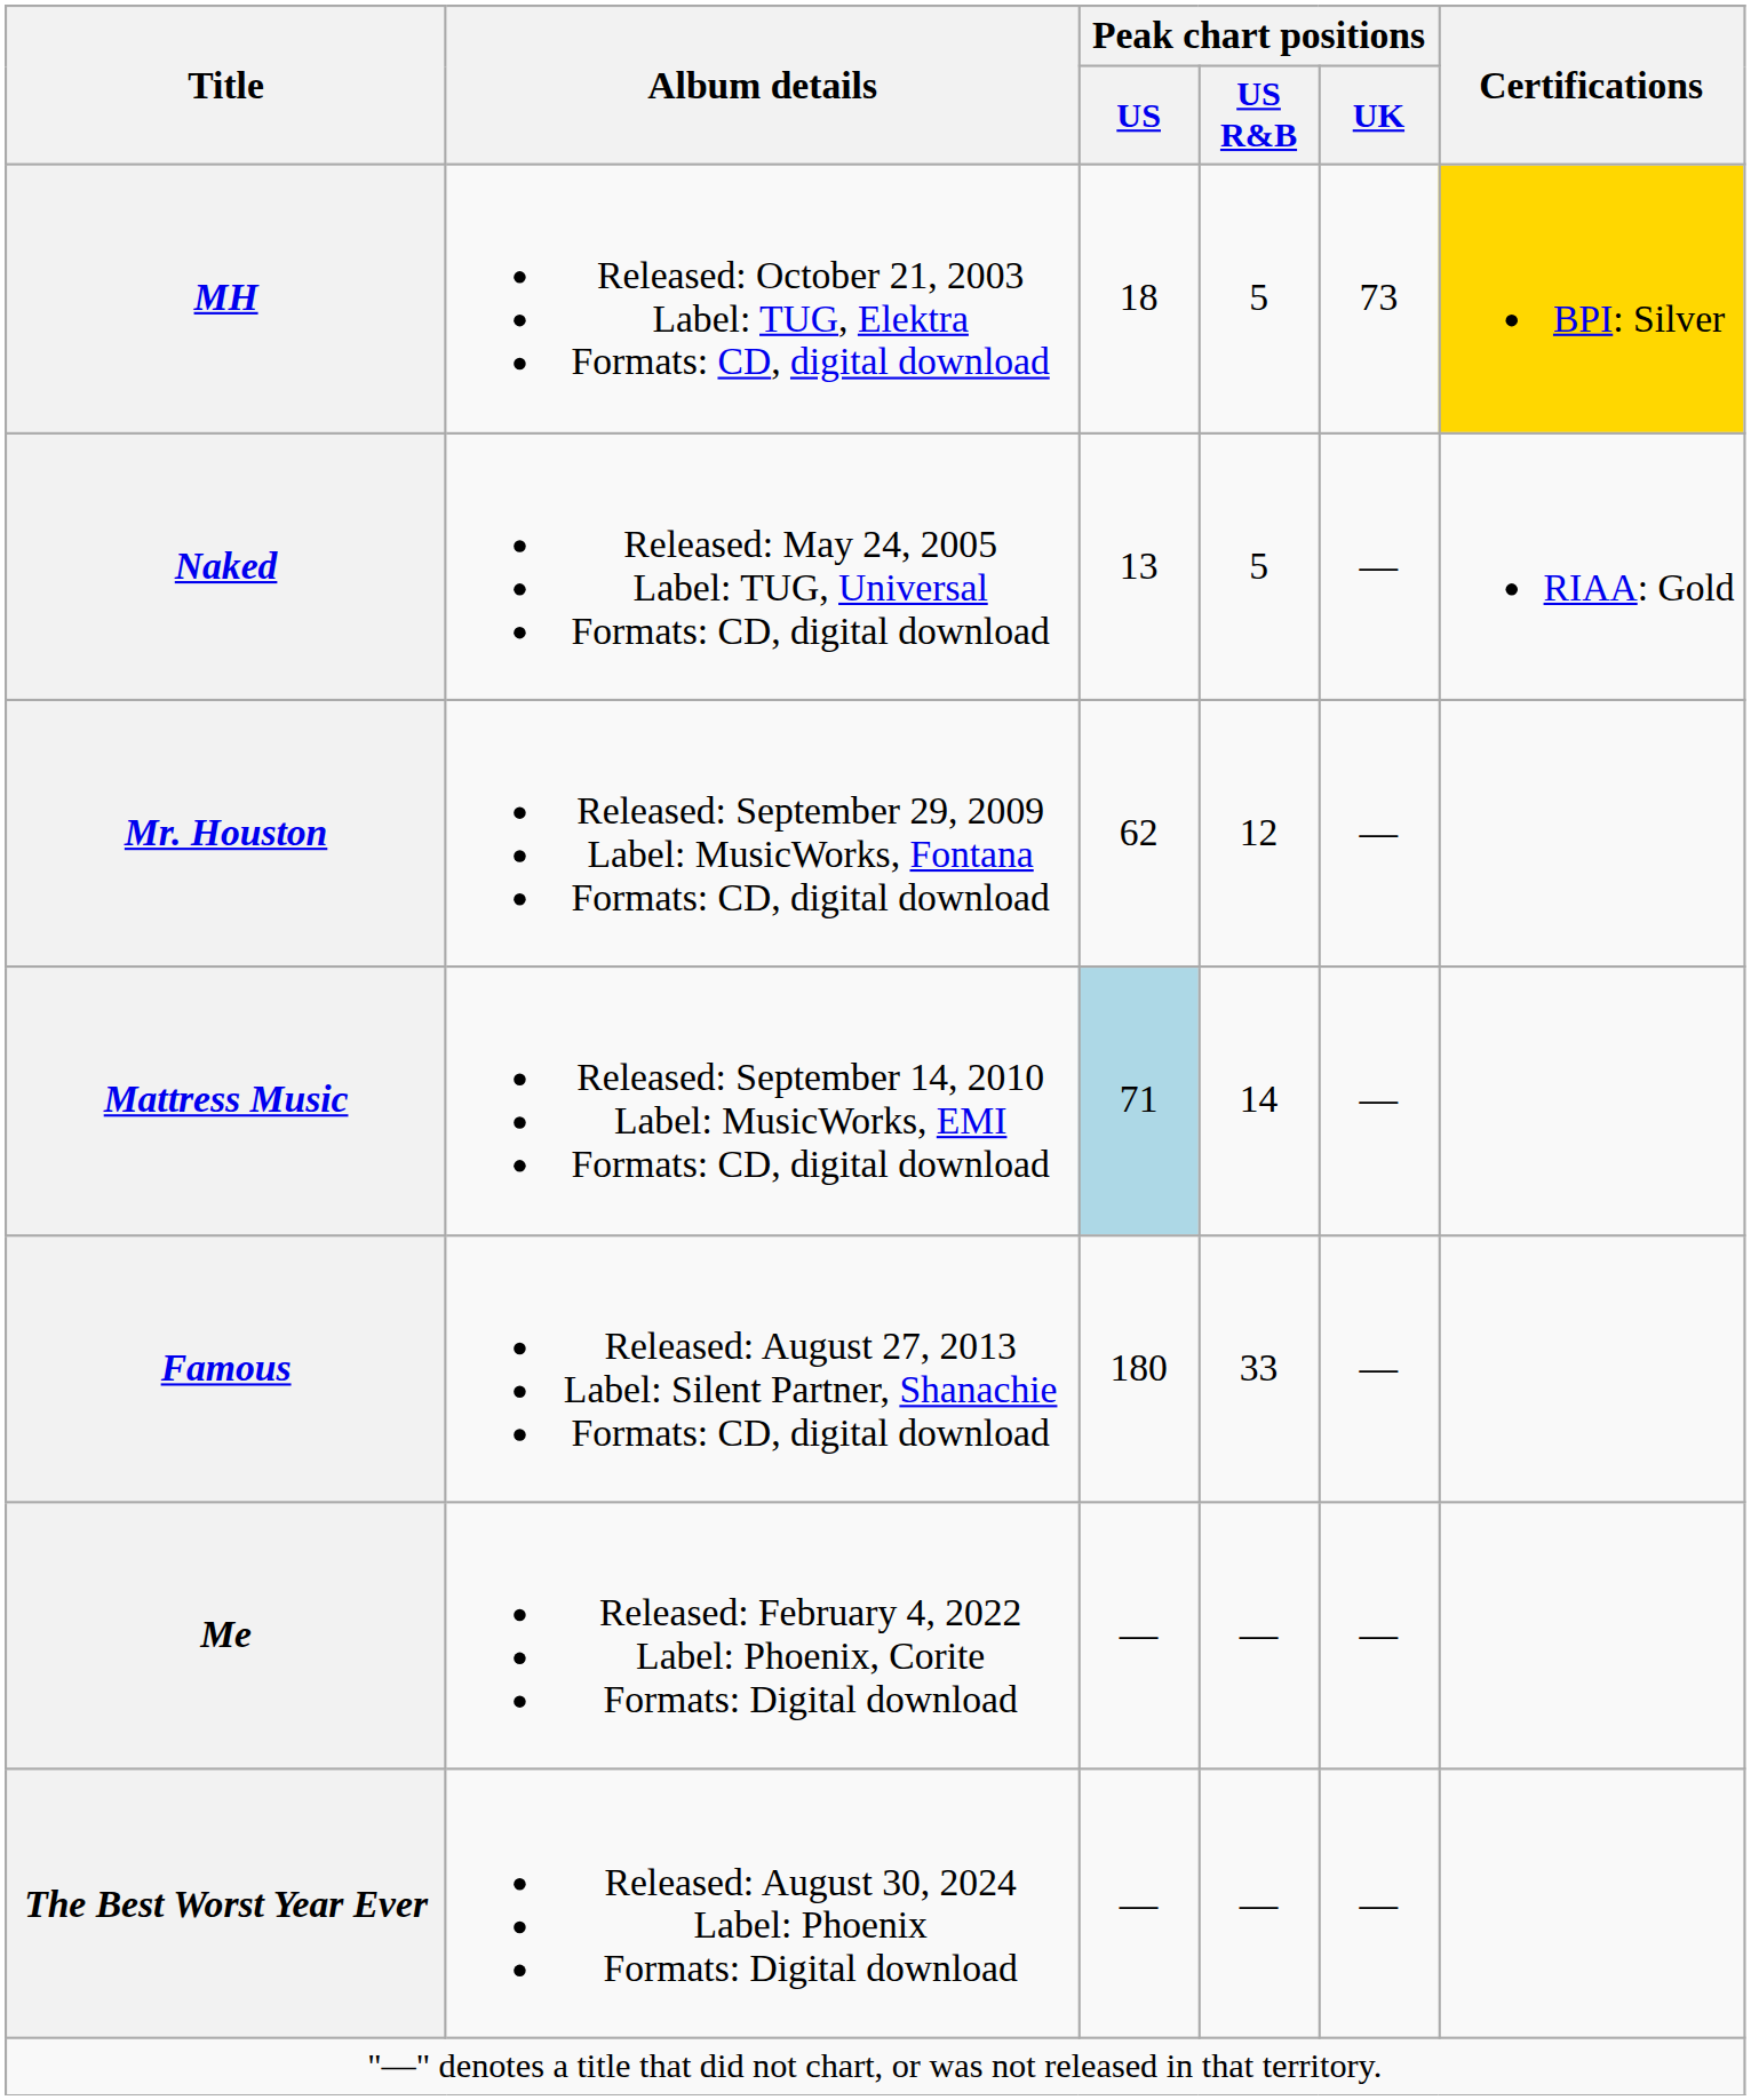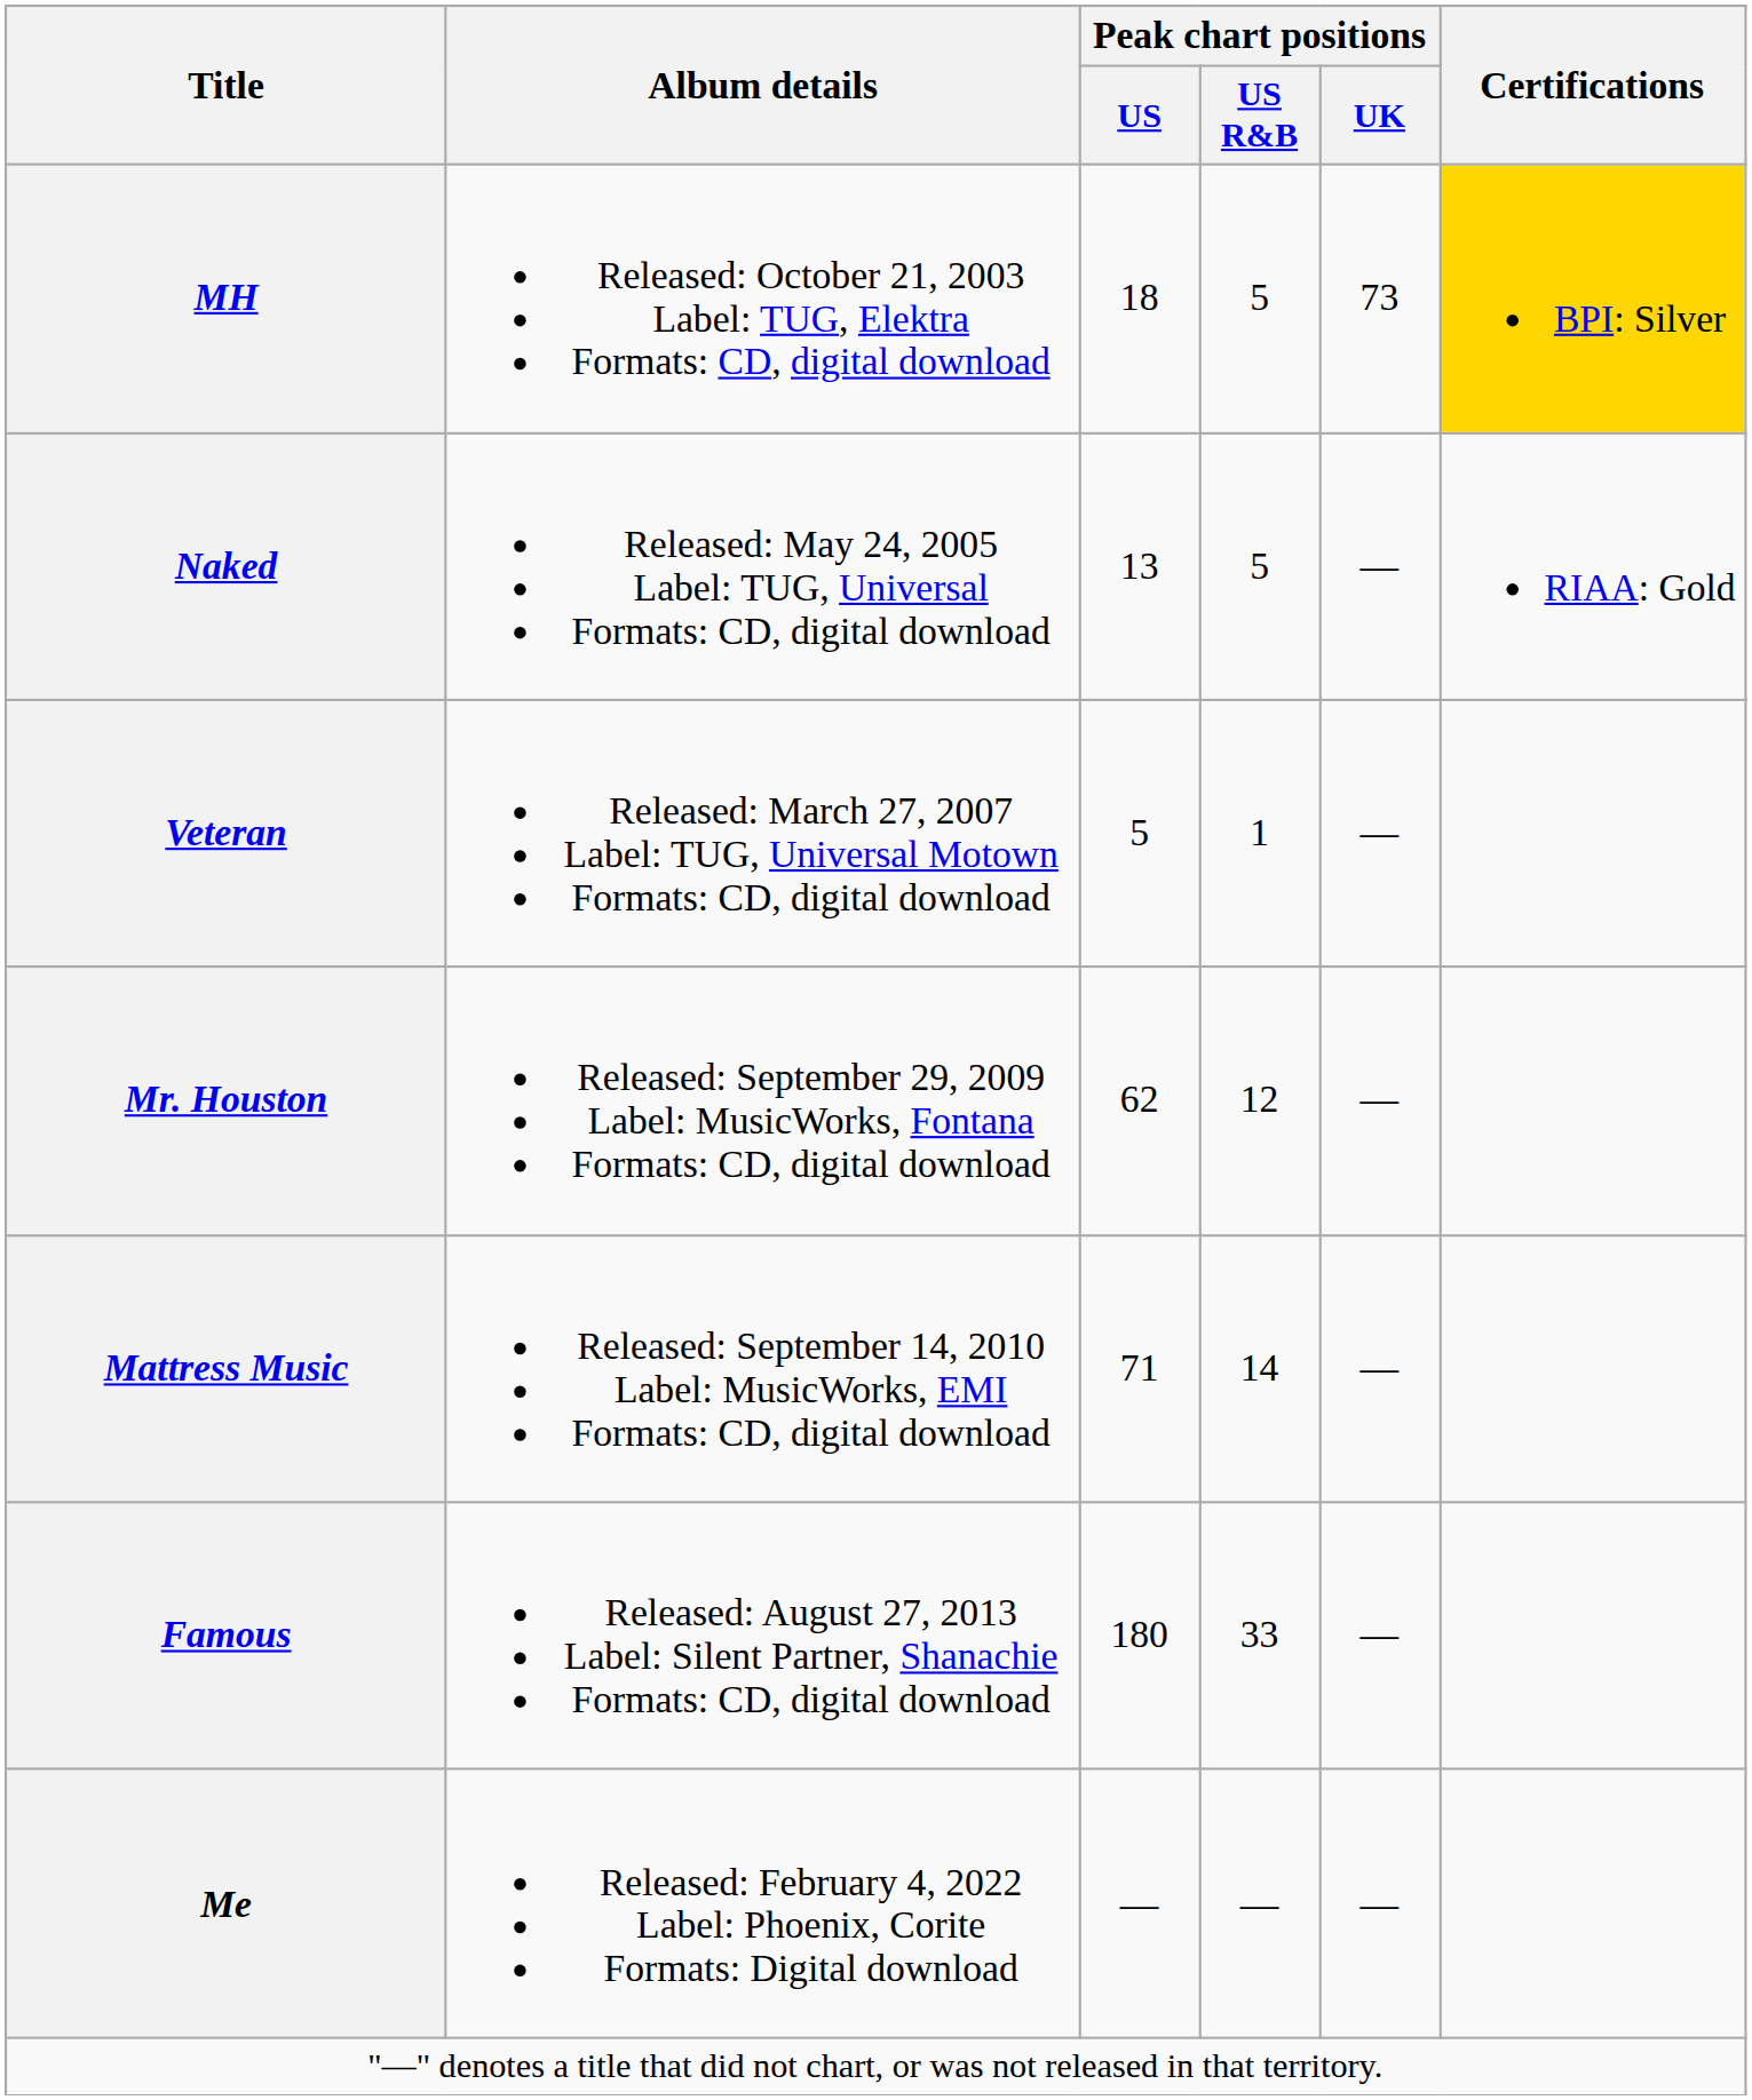+ row: Veteran | Released: March 27, 2007 Label: TUG, Universal Motown Formats: CD, digital download | 5 | 1 | —
Mattress Music | Peak chart positions / US: lightblue background -> no background
- row: The Best Worst Year Ever | Released: August 30, 2024 Label: Phoenix Formats: Digital download | — | — | —
